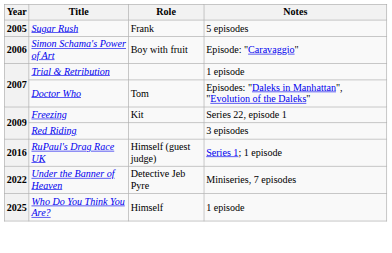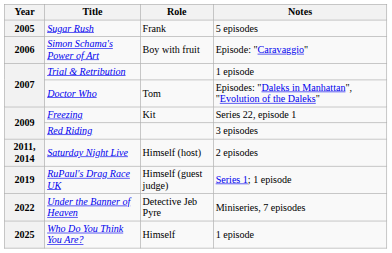+ row: 2011, 2014 | Saturday Night Live | Himself (host) | 2 episodes
RuPaul's Drag Race UK | Year: 2016 -> 2019
